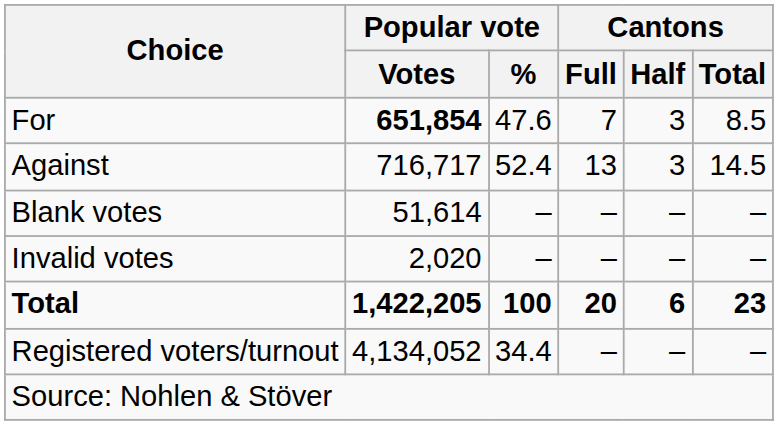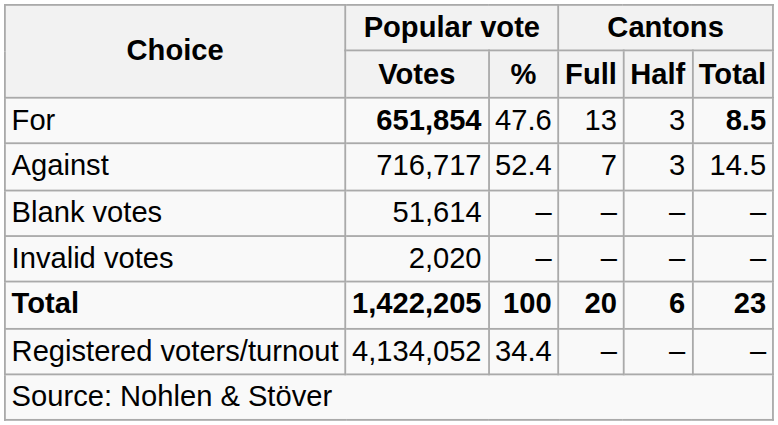For | Cantons / Full: 7 -> 13
For | Cantons / Total: normal -> bold
Against | Cantons / Full: 13 -> 7
